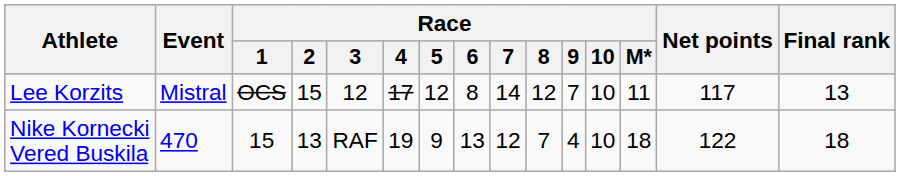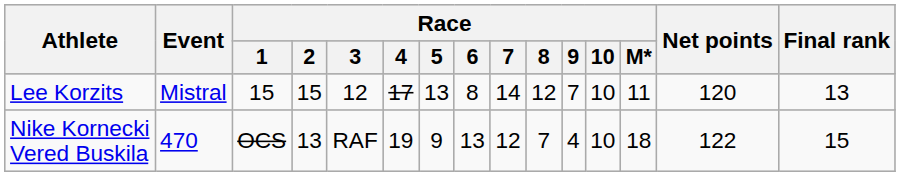Lee Korzits | Race / 1: OCS -> 15
Lee Korzits | Race / 5: 12 -> 13
Lee Korzits | Net points: 117 -> 120
Nike Kornecki Vered Buskila | Race / 1: 15 -> OCS
Nike Kornecki Vered Buskila | Final rank: 18 -> 15
